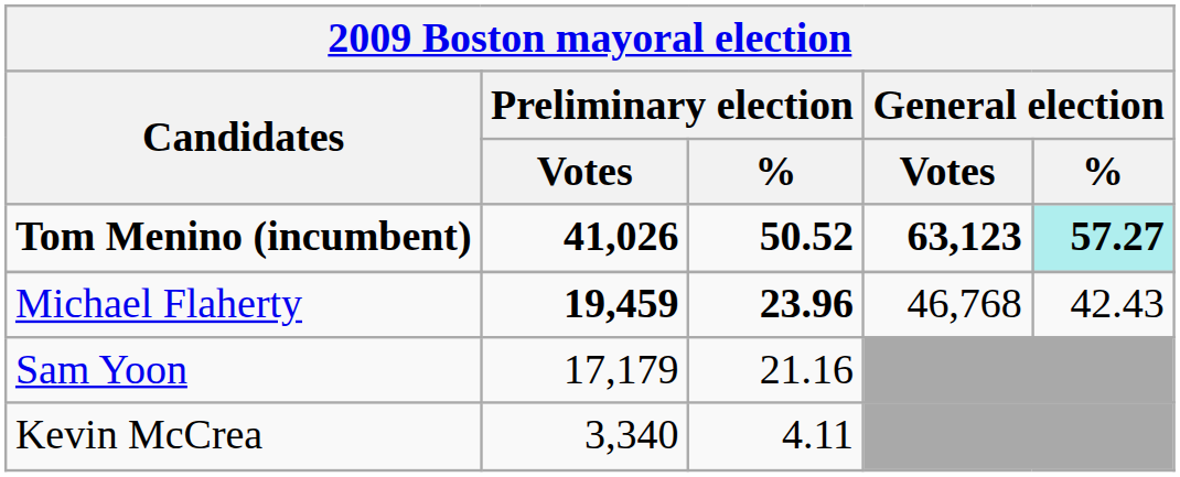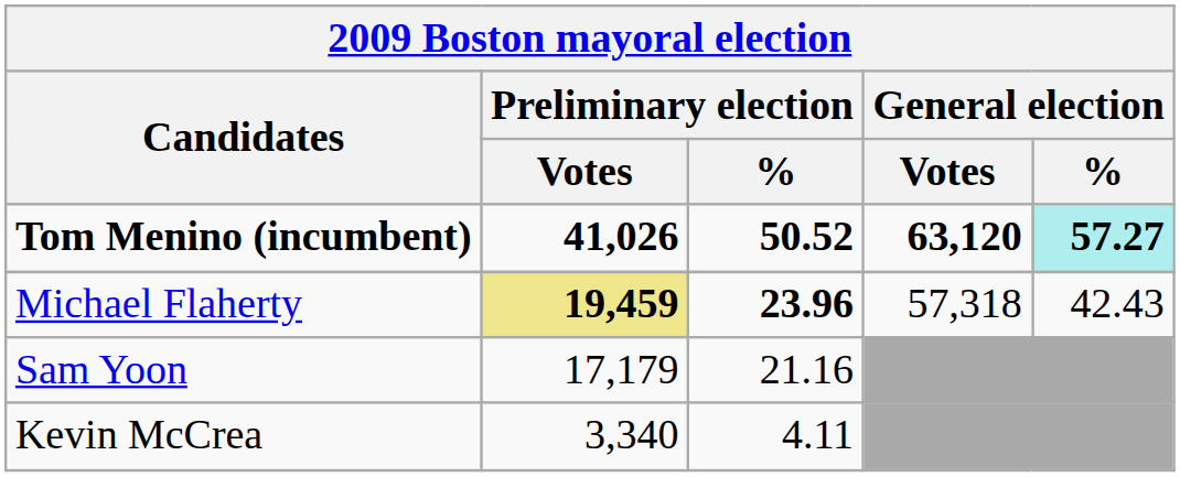Tom Menino (incumbent) | General election / Votes: 63,123 -> 63,120
Michael Flaherty | Preliminary election / Votes: no background -> khaki background
Michael Flaherty | General election / Votes: 46,768 -> 57,318
